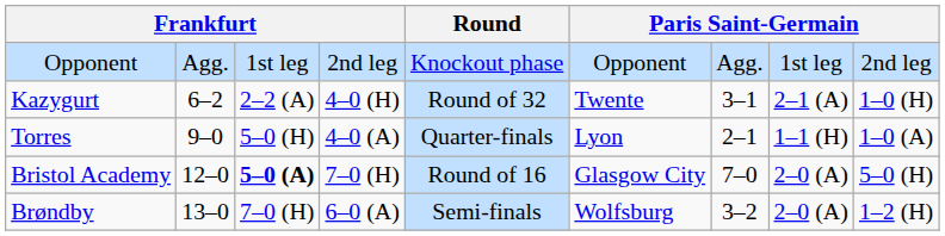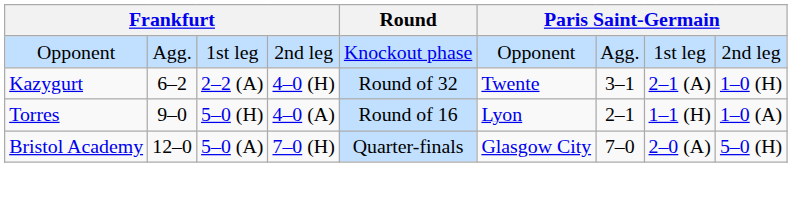Torres | Round: Quarter-finals -> Round of 16
Bristol Academy | column 3: bold -> normal
Bristol Academy | Round: Round of 16 -> Quarter-finals
- row: Brøndby | 13–0 | 7–0 (H) | 6–0 (A) | Semi-finals | Wolfsburg | 3–2 | 2–0 (A) | 1–2 (H)
